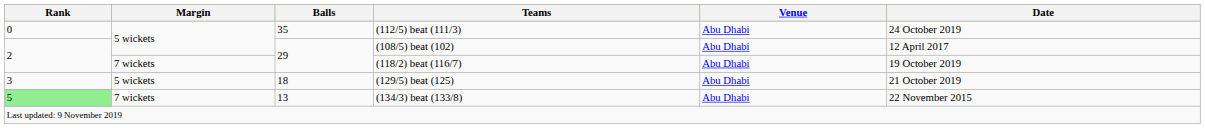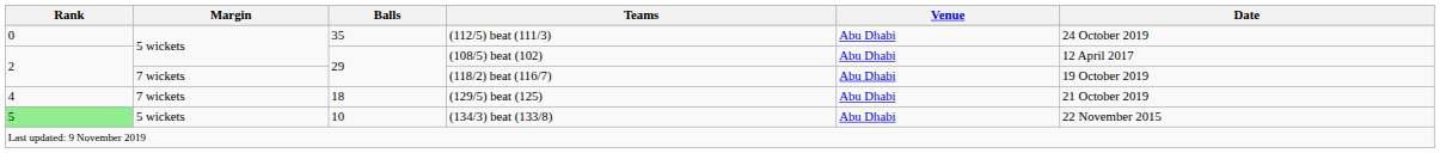(129/5) beat (125) | Rank: 3 -> 4
(129/5) beat (125) | Margin: 5 wickets -> 7 wickets
(134/3) beat (133/8) | Margin: 7 wickets -> 5 wickets
(134/3) beat (133/8) | Balls: 13 -> 10
